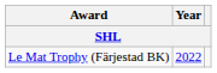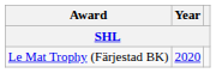Le Mat Trophy (Färjestad BK) | Year: 2022 -> 2020
